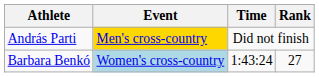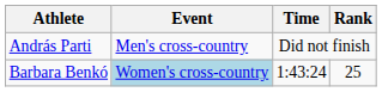András Parti | Event: gold background -> no background
Barbara Benkó | Rank: 27 -> 25
